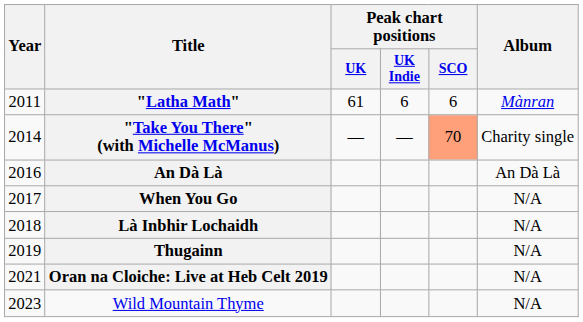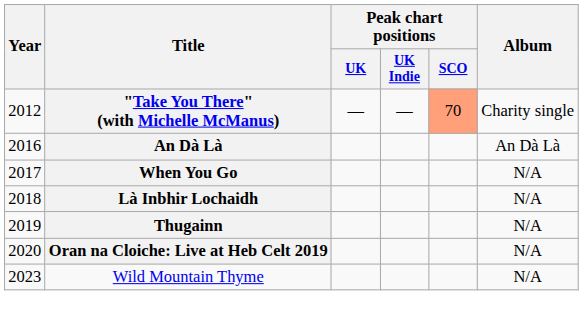- row: 2011 | "Latha Math" | 61 | 6 | 6 | Mànran
"Take You There" (with Michelle McManus) | Year: 2014 -> 2012
Oran na Cloiche: Live at Heb Celt 2019 | Year: 2021 -> 2020
